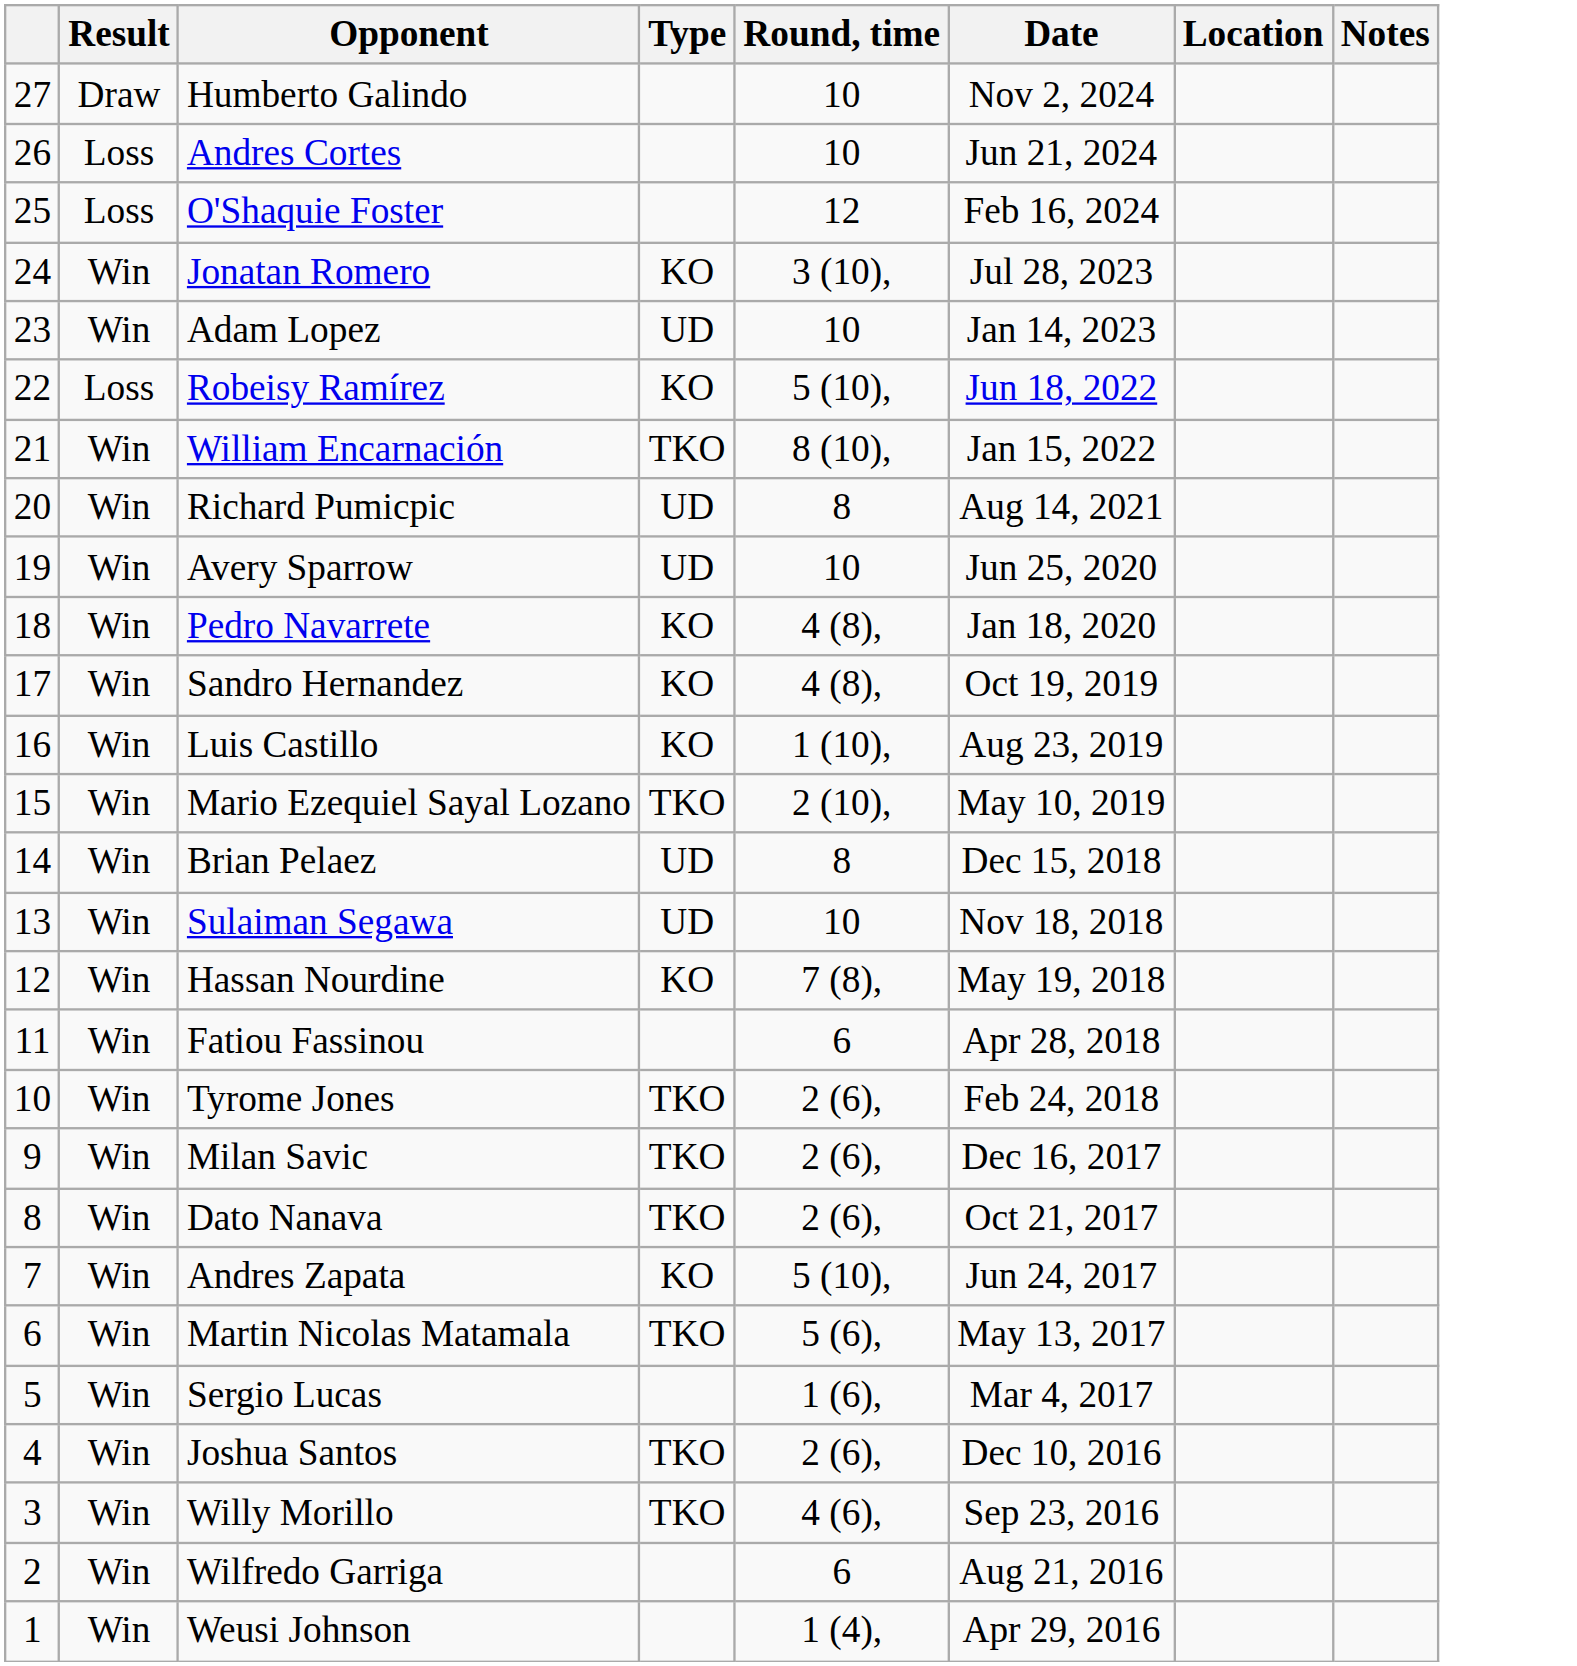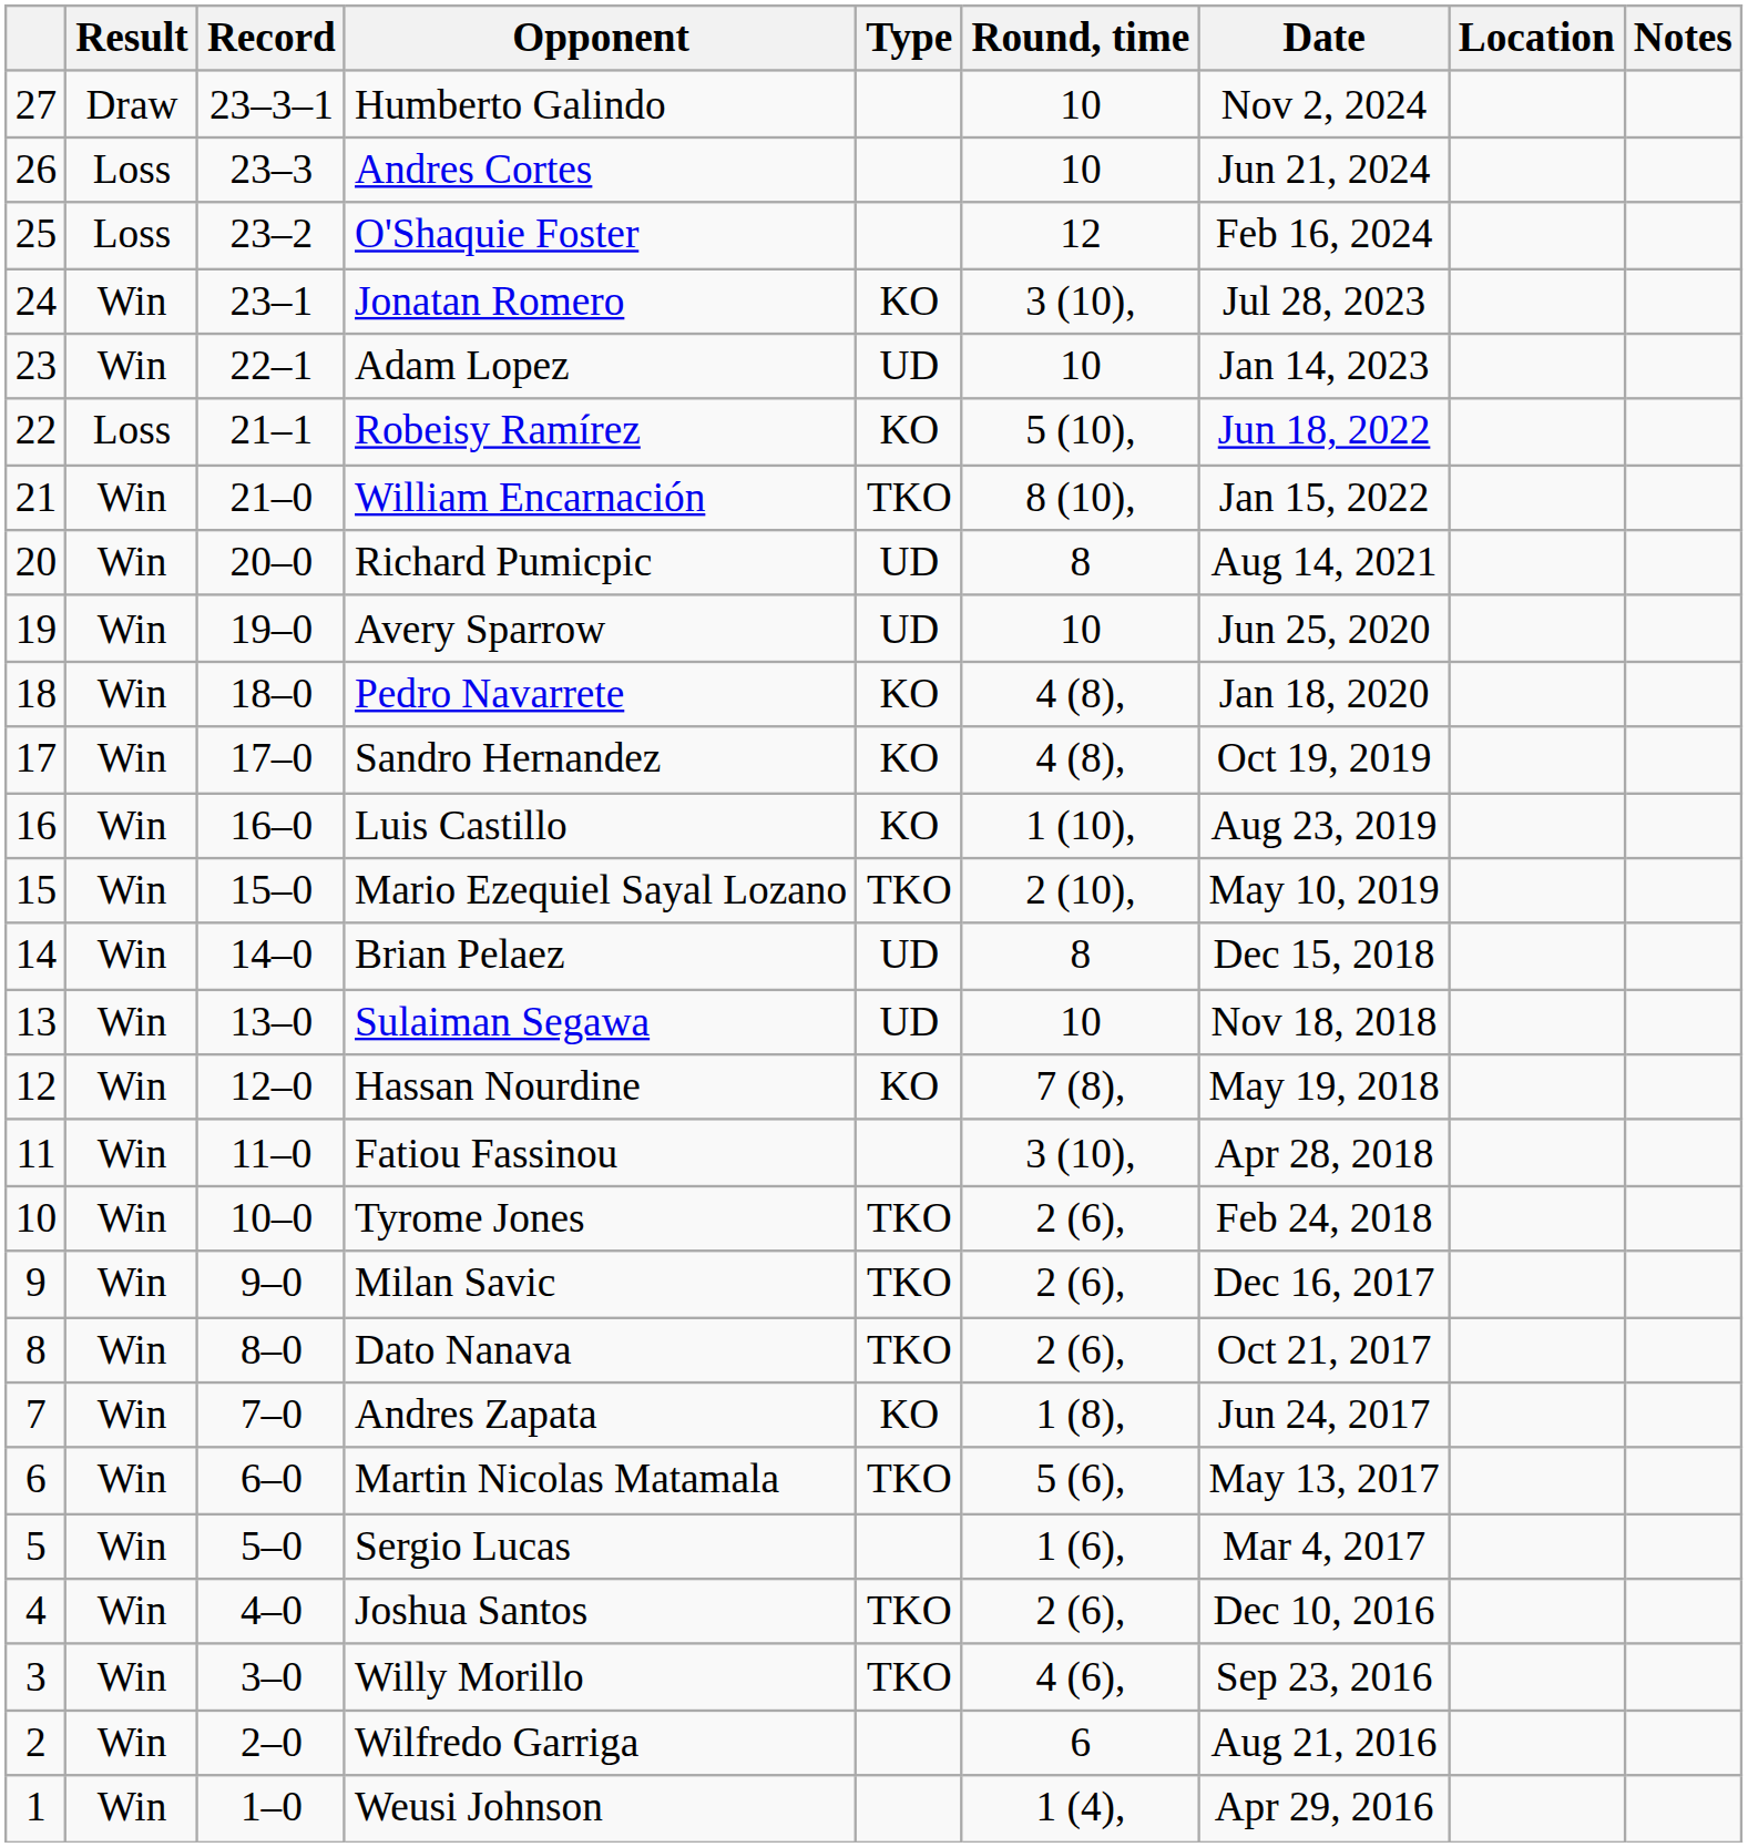+ column: Record | 23–3–1 | 23–3 | 23–2 | 23–1 | 22–1 | 21–1 | 21–0 | 20–0 | 19–0 | 18–0 | 17–0 | 16–0 | 15–0 | 14–0 | 13–0 | 12–0 | 11–0 | 10–0 | 9–0 | 8–0 | 7–0 | 6–0 | 5–0 | 4–0 | 3–0 | 2–0 | 1–0
Fatiou Fassinou | Round, time: 6 -> 3 (10),
Andres Zapata | Round, time: 5 (10), -> 1 (8),
